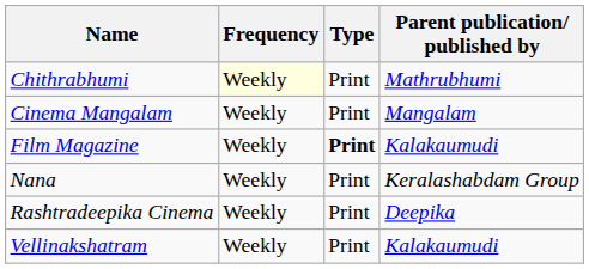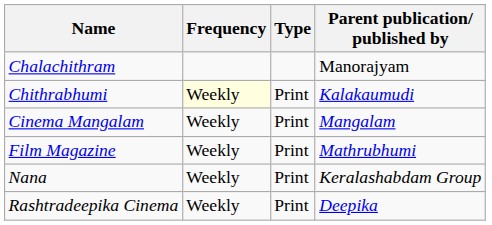+ row: Chalachithram | Manorajyam
Chithrabhumi | Parent publication/ published by: Mathrubhumi -> Kalakaumudi
Film Magazine | Type: bold -> normal
Film Magazine | Parent publication/ published by: Kalakaumudi -> Mathrubhumi
- row: Vellinakshatram | Weekly | Print | Kalakaumudi
